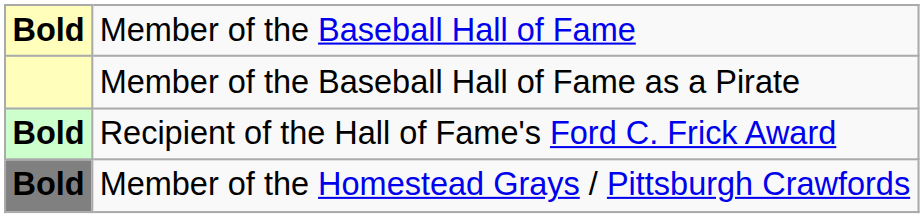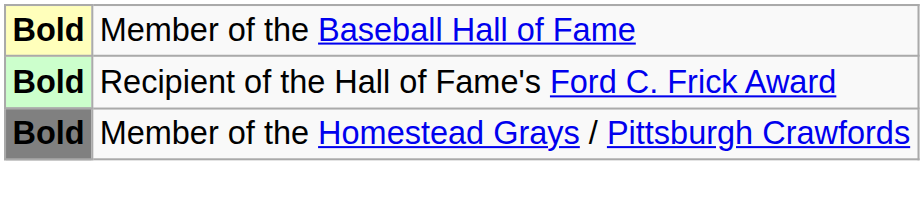- row: Member of the Baseball Hall of Fame as a Pirate
